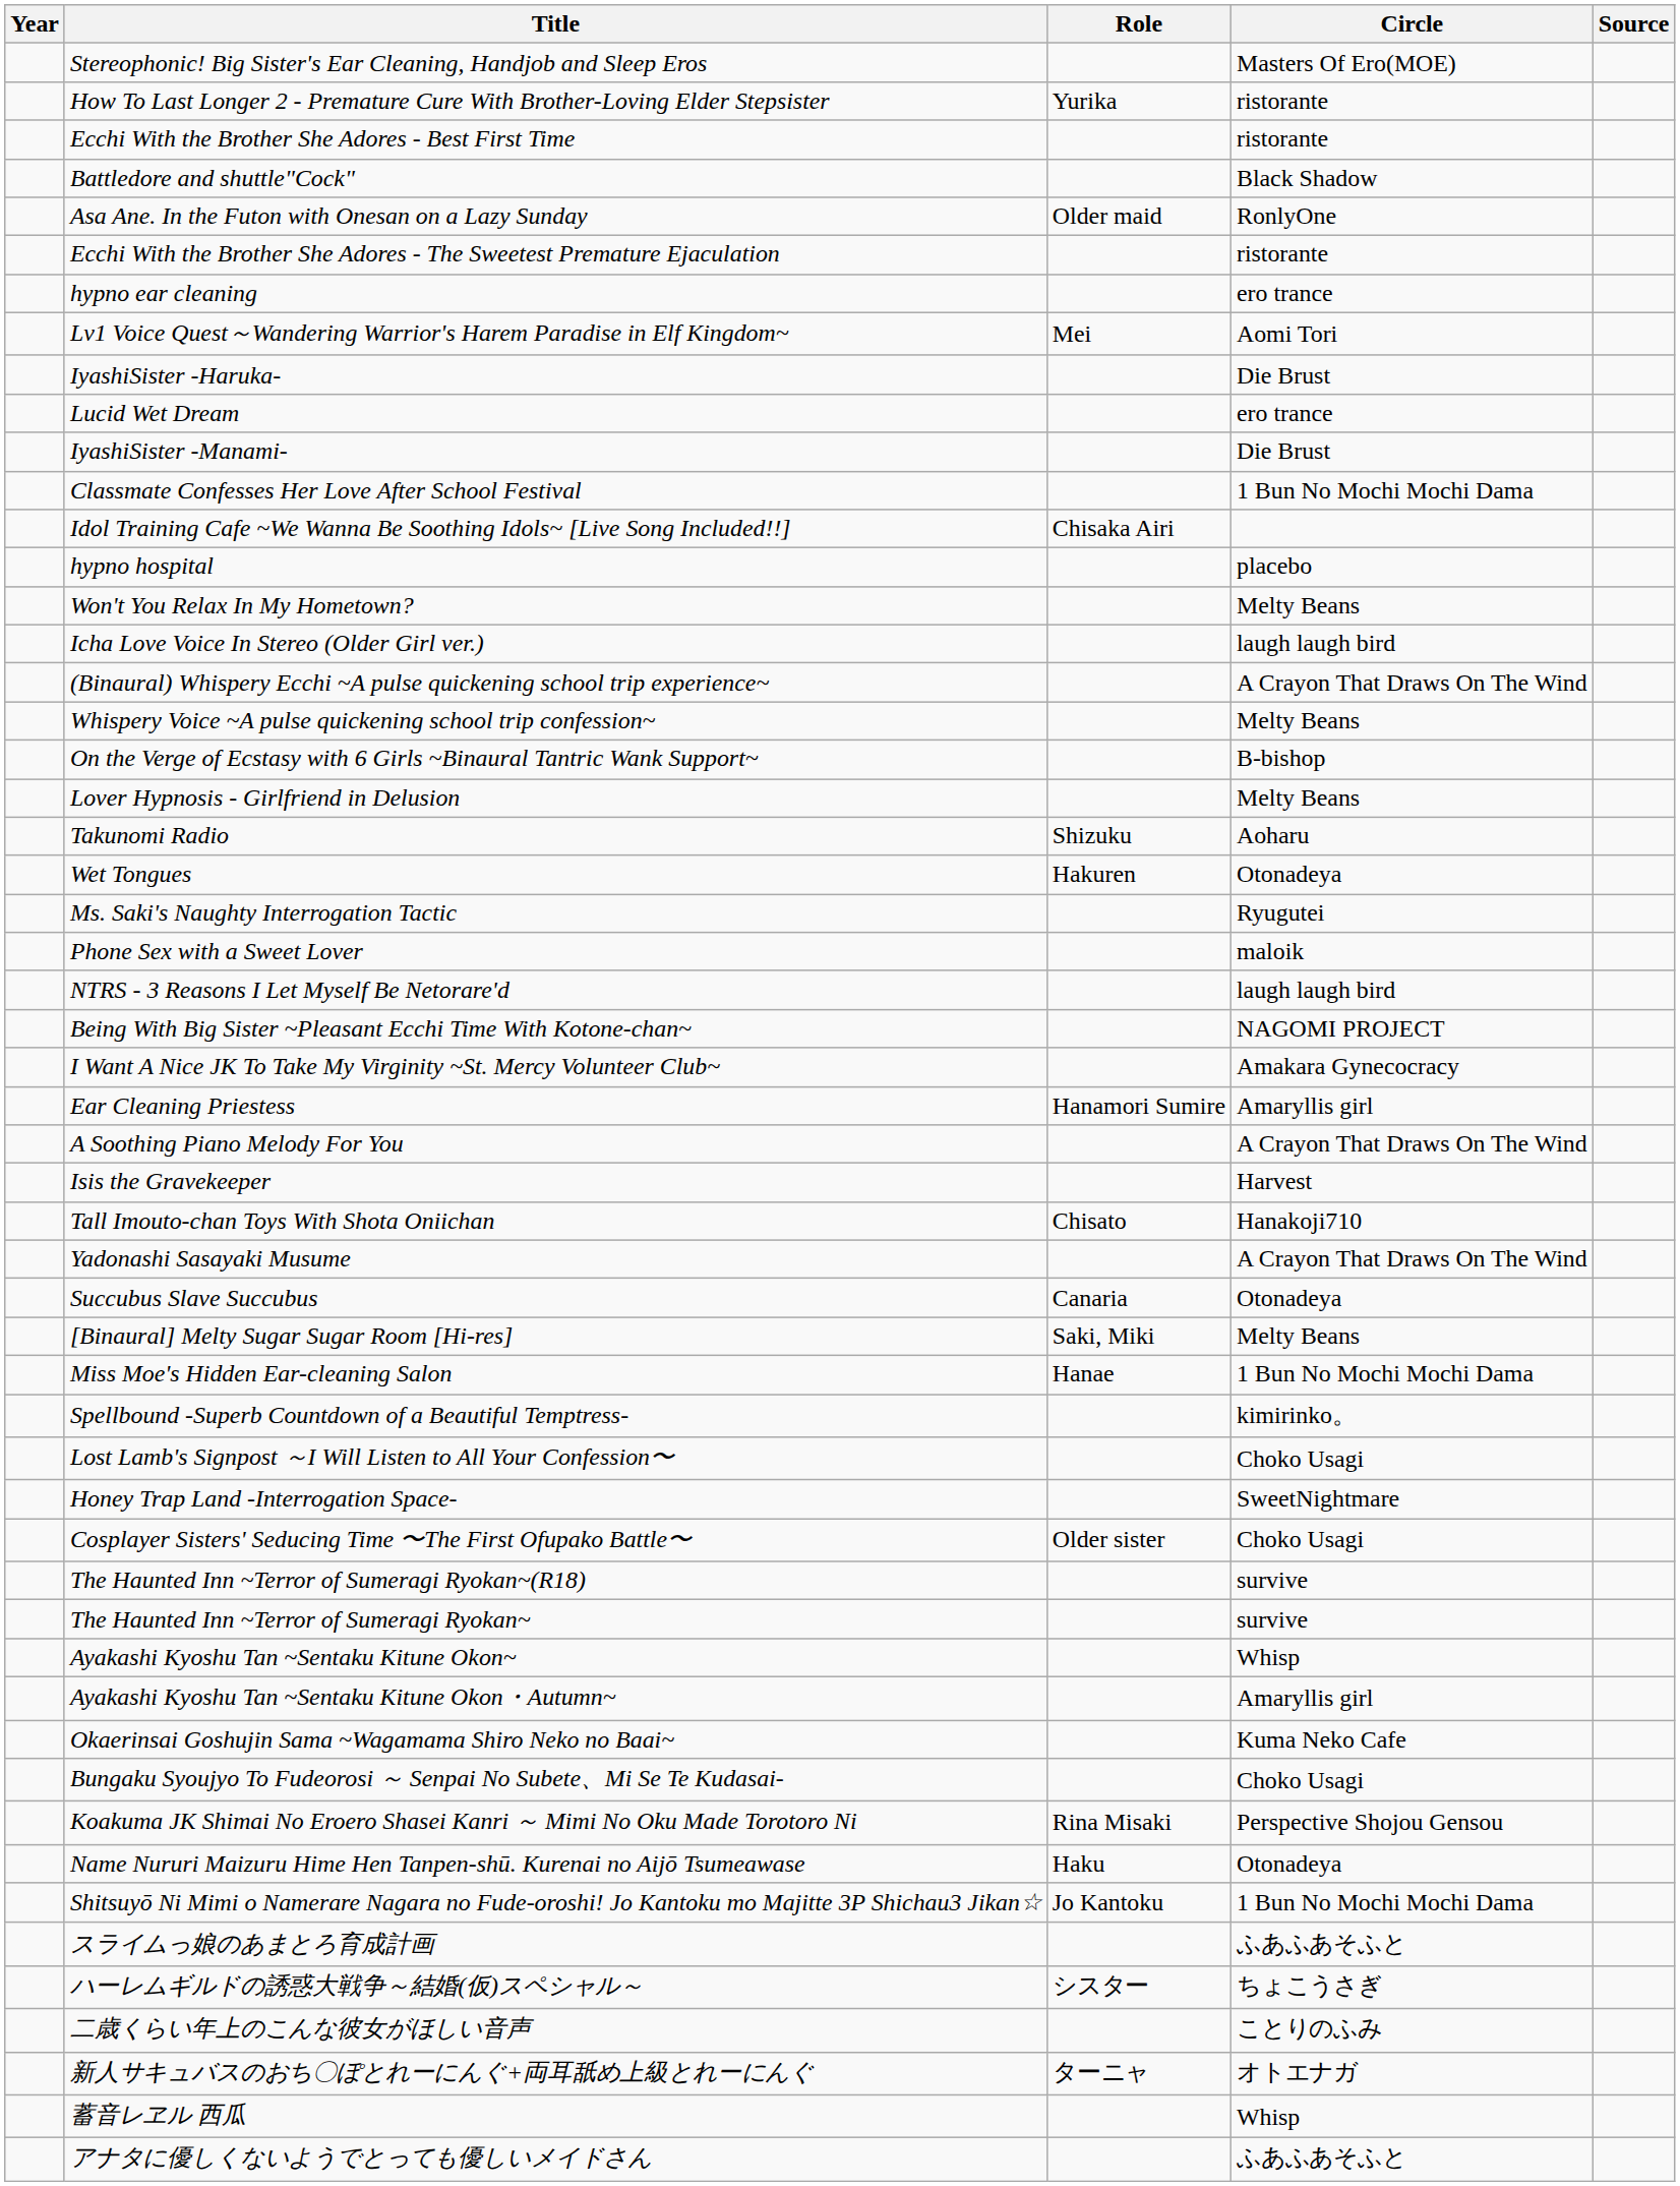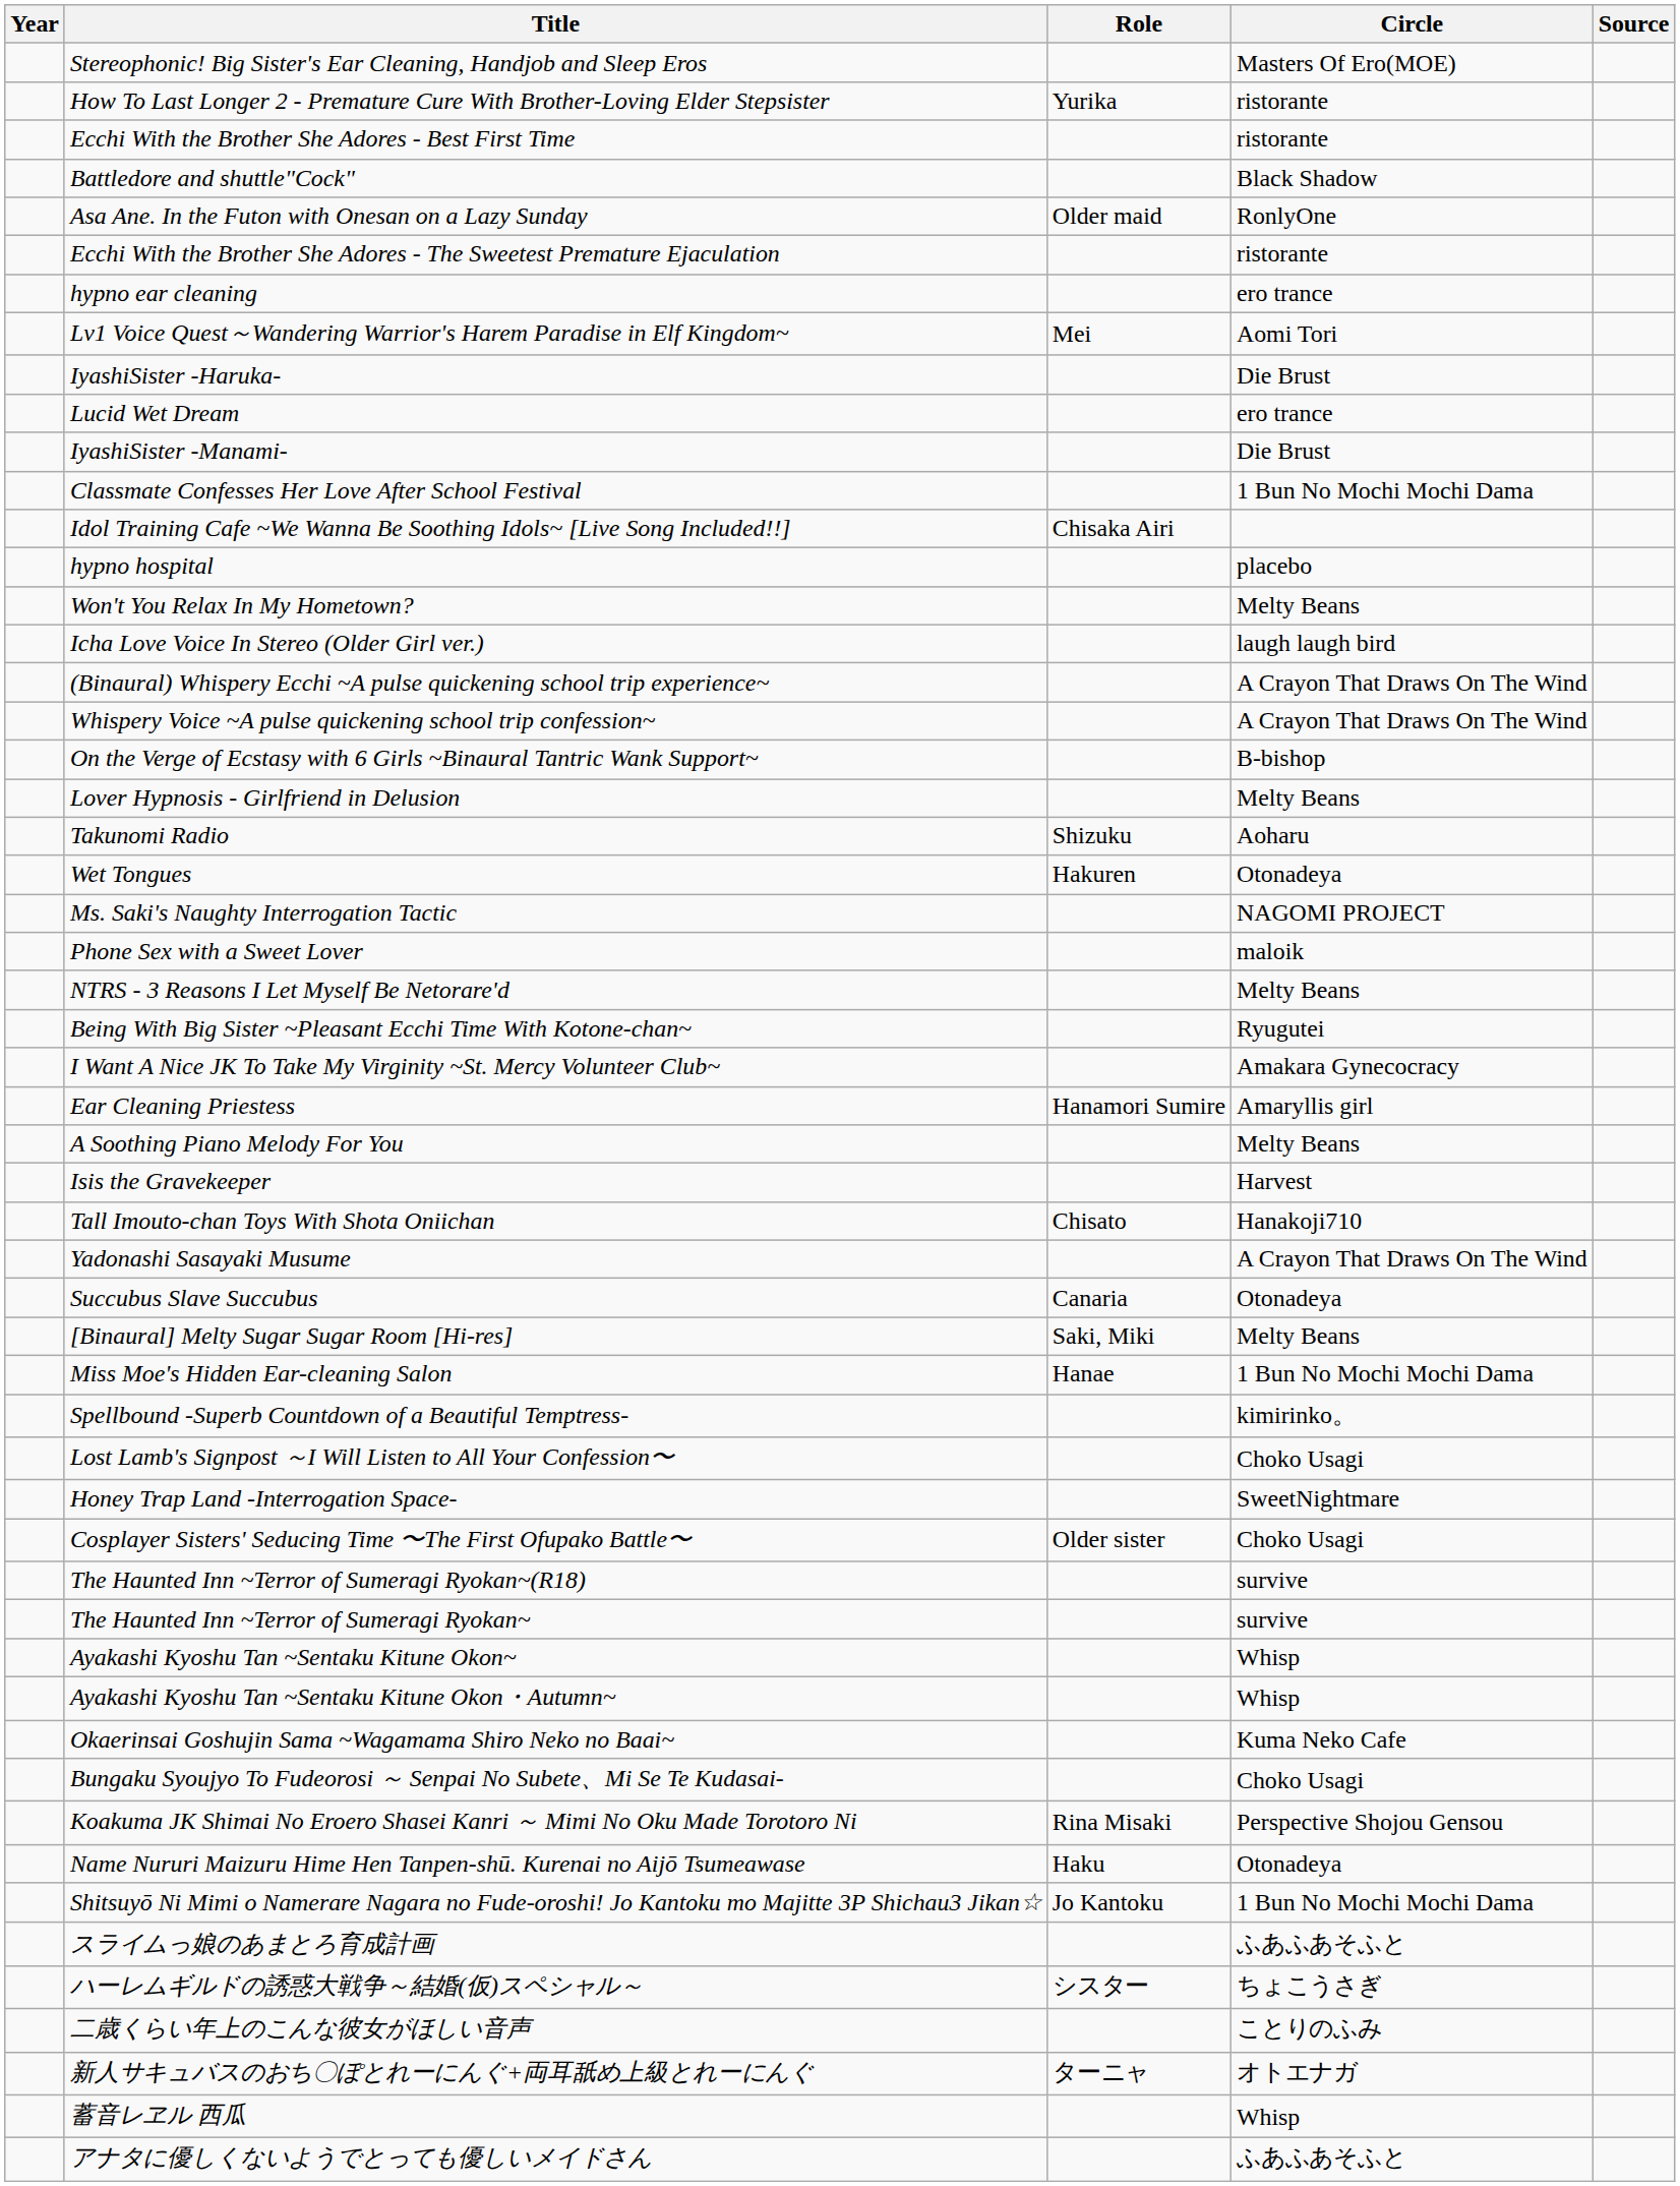Whispery Voice ~A pulse quickening school trip confession~ | Circle: Melty Beans -> A Crayon That Draws On The Wind
Ms. Saki's Naughty Interrogation Tactic | Circle: Ryugutei -> NAGOMI PROJECT
NTRS - 3 Reasons I Let Myself Be Netorare'd | Circle: laugh laugh bird -> Melty Beans
Being With Big Sister ~Pleasant Ecchi Time With Kotone-chan~ | Circle: NAGOMI PROJECT -> Ryugutei
A Soothing Piano Melody For You | Circle: A Crayon That Draws On The Wind -> Melty Beans
Ayakashi Kyoshu Tan ~Sentaku Kitune Okon・Autumn~ | Circle: Amaryllis girl -> Whisp
